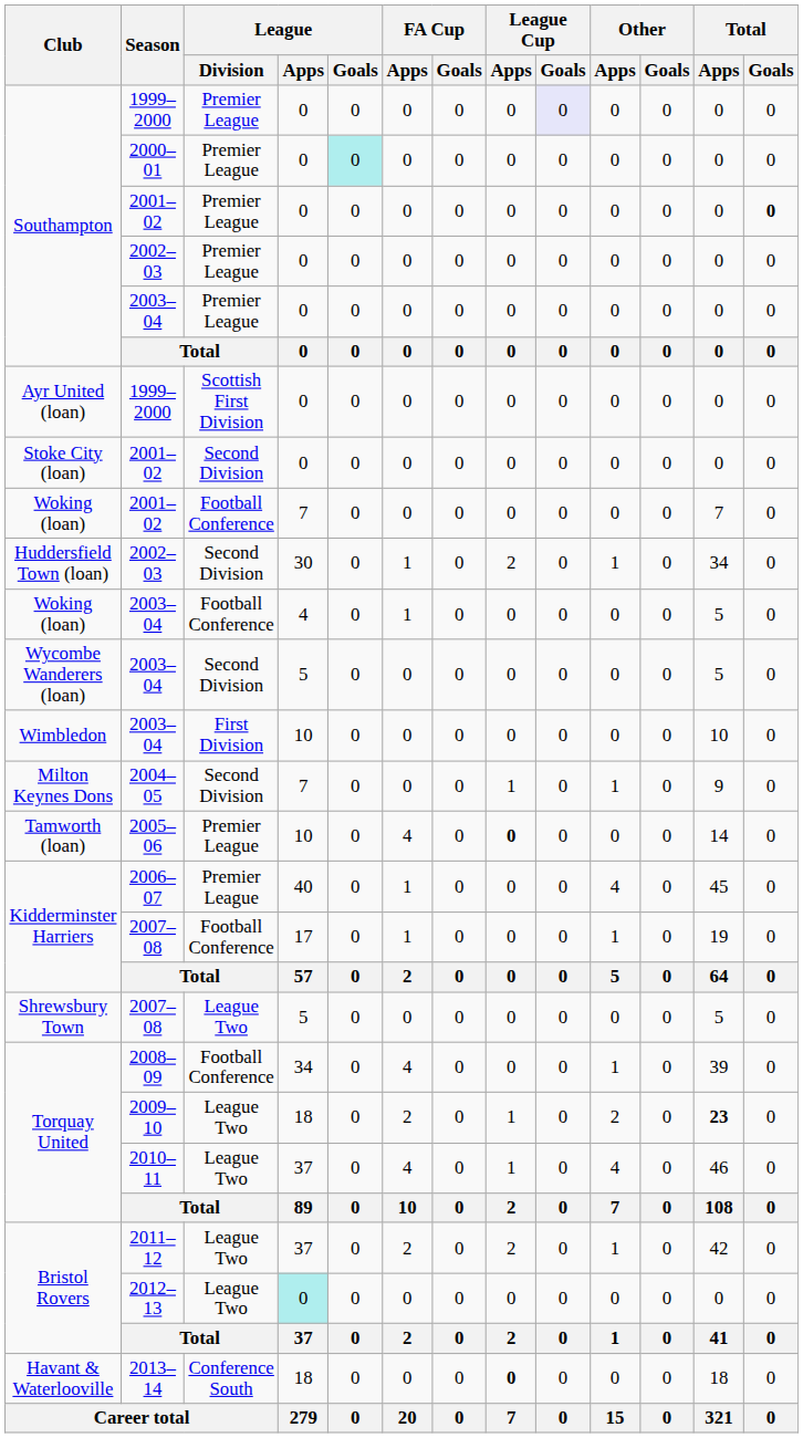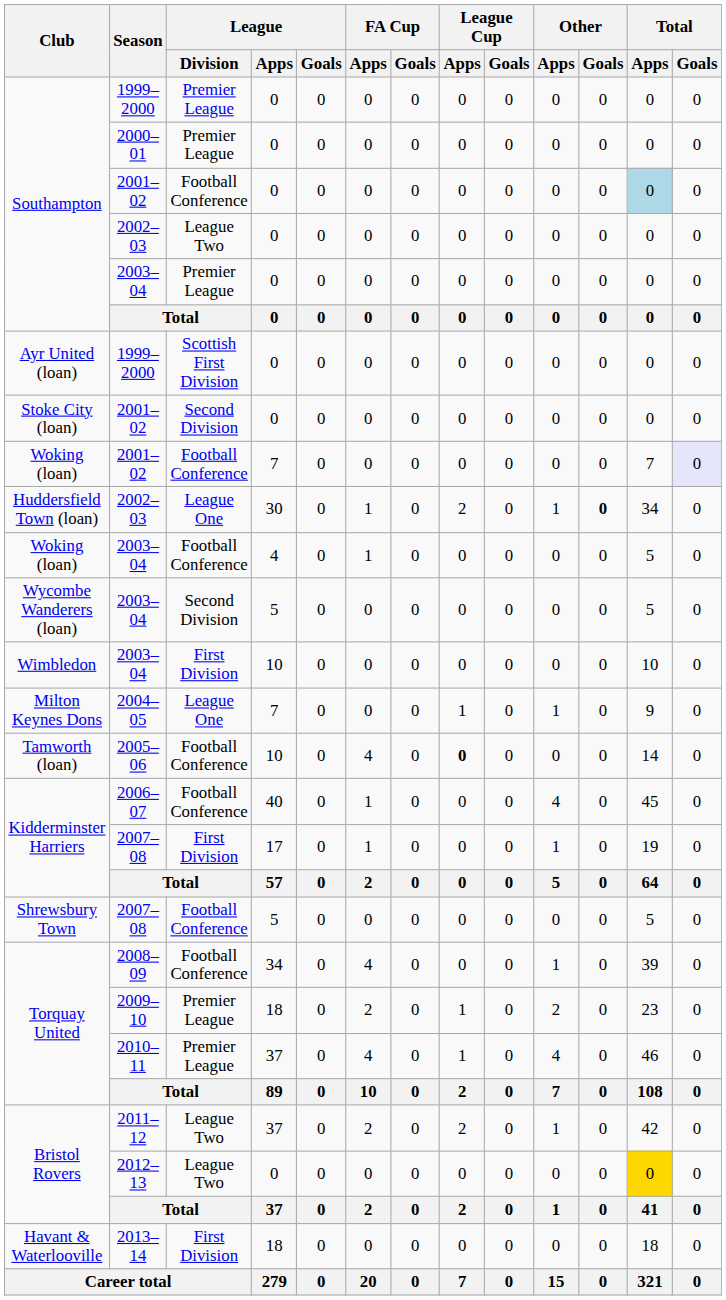Southampton / 1999–2000 | League Cup / Goals: lavender background -> no background
2000–01 | League / Goals: paleturquoise background -> no background
Southampton / 2001–02 | League / Division: Premier League -> Football Conference
Southampton / 2001–02 | Total / Apps: no background -> lightblue background
Southampton / 2001–02 | Total / Goals: bold -> normal
Southampton / 2002–03 | League / Division: Premier League -> League Two
Woking (loan) / 2001–02 | Total / Goals: no background -> lavender background
Huddersfield Town (loan) / 2002–03 | League / Division: Second Division -> League One
Huddersfield Town (loan) / 2002–03 | Other / Goals: normal -> bold
2004–05 | League / Division: Second Division -> League One
2005–06 | League / Division: Premier League -> Football Conference
2006–07 | League / Division: Premier League -> Football Conference
Kidderminster Harriers / 2007–08 | League / Division: Football Conference -> First Division
Shrewsbury Town / 2007–08 | League / Division: League Two -> Football Conference
2009–10 | League / Division: League Two -> Premier League
2009–10 | Total / Apps: bold -> normal
2010–11 | League / Division: League Two -> Premier League
2012–13 | League / Apps: paleturquoise background -> no background
2012–13 | Total / Apps: no background -> gold background
2013–14 | League / Division: Conference South -> First Division
2013–14 | League Cup / Apps: bold -> normal
